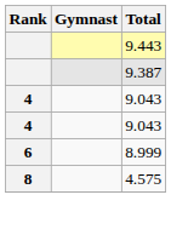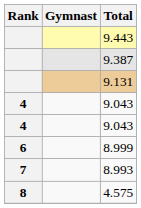+ row: 9.131
+ row: 7 | 8.993
